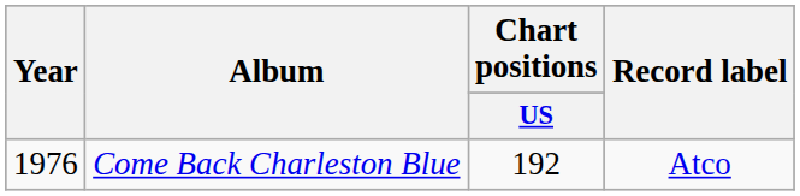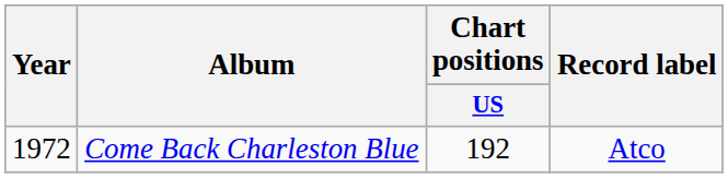Come Back Charleston Blue | Year: 1976 -> 1972
